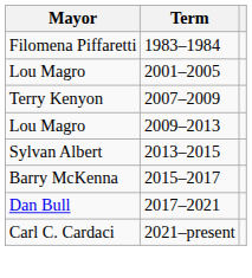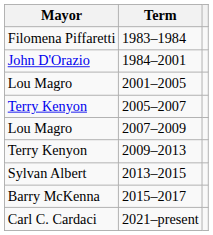+ row: John D'Orazio | 1984–2001
+ row: Terry Kenyon | 2005–2007
2007–2009 | Mayor: Terry Kenyon -> Lou Magro
2009–2013 | Mayor: Lou Magro -> Terry Kenyon
- row: Dan Bull | 2017–2021
